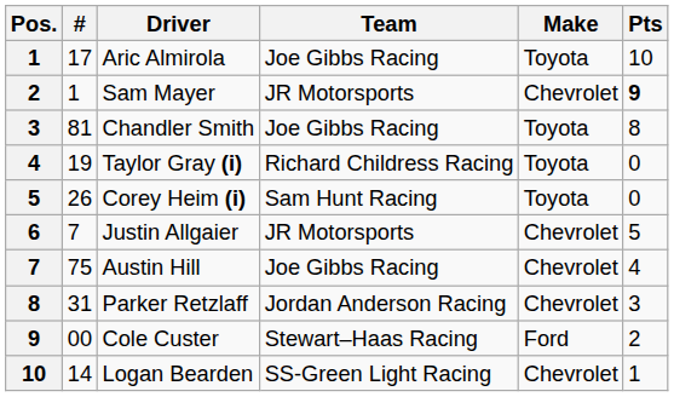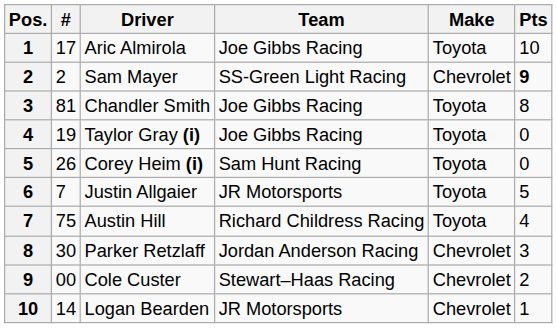Sam Mayer | #: 1 -> 2
Sam Mayer | Team: JR Motorsports -> SS-Green Light Racing
Taylor Gray (i) | Team: Richard Childress Racing -> Joe Gibbs Racing
Justin Allgaier | Make: Chevrolet -> Toyota
Austin Hill | Team: Joe Gibbs Racing -> Richard Childress Racing
Austin Hill | Make: Chevrolet -> Toyota
Parker Retzlaff | #: 31 -> 30
Cole Custer | Make: Ford -> Chevrolet
Logan Bearden | Team: SS-Green Light Racing -> JR Motorsports
